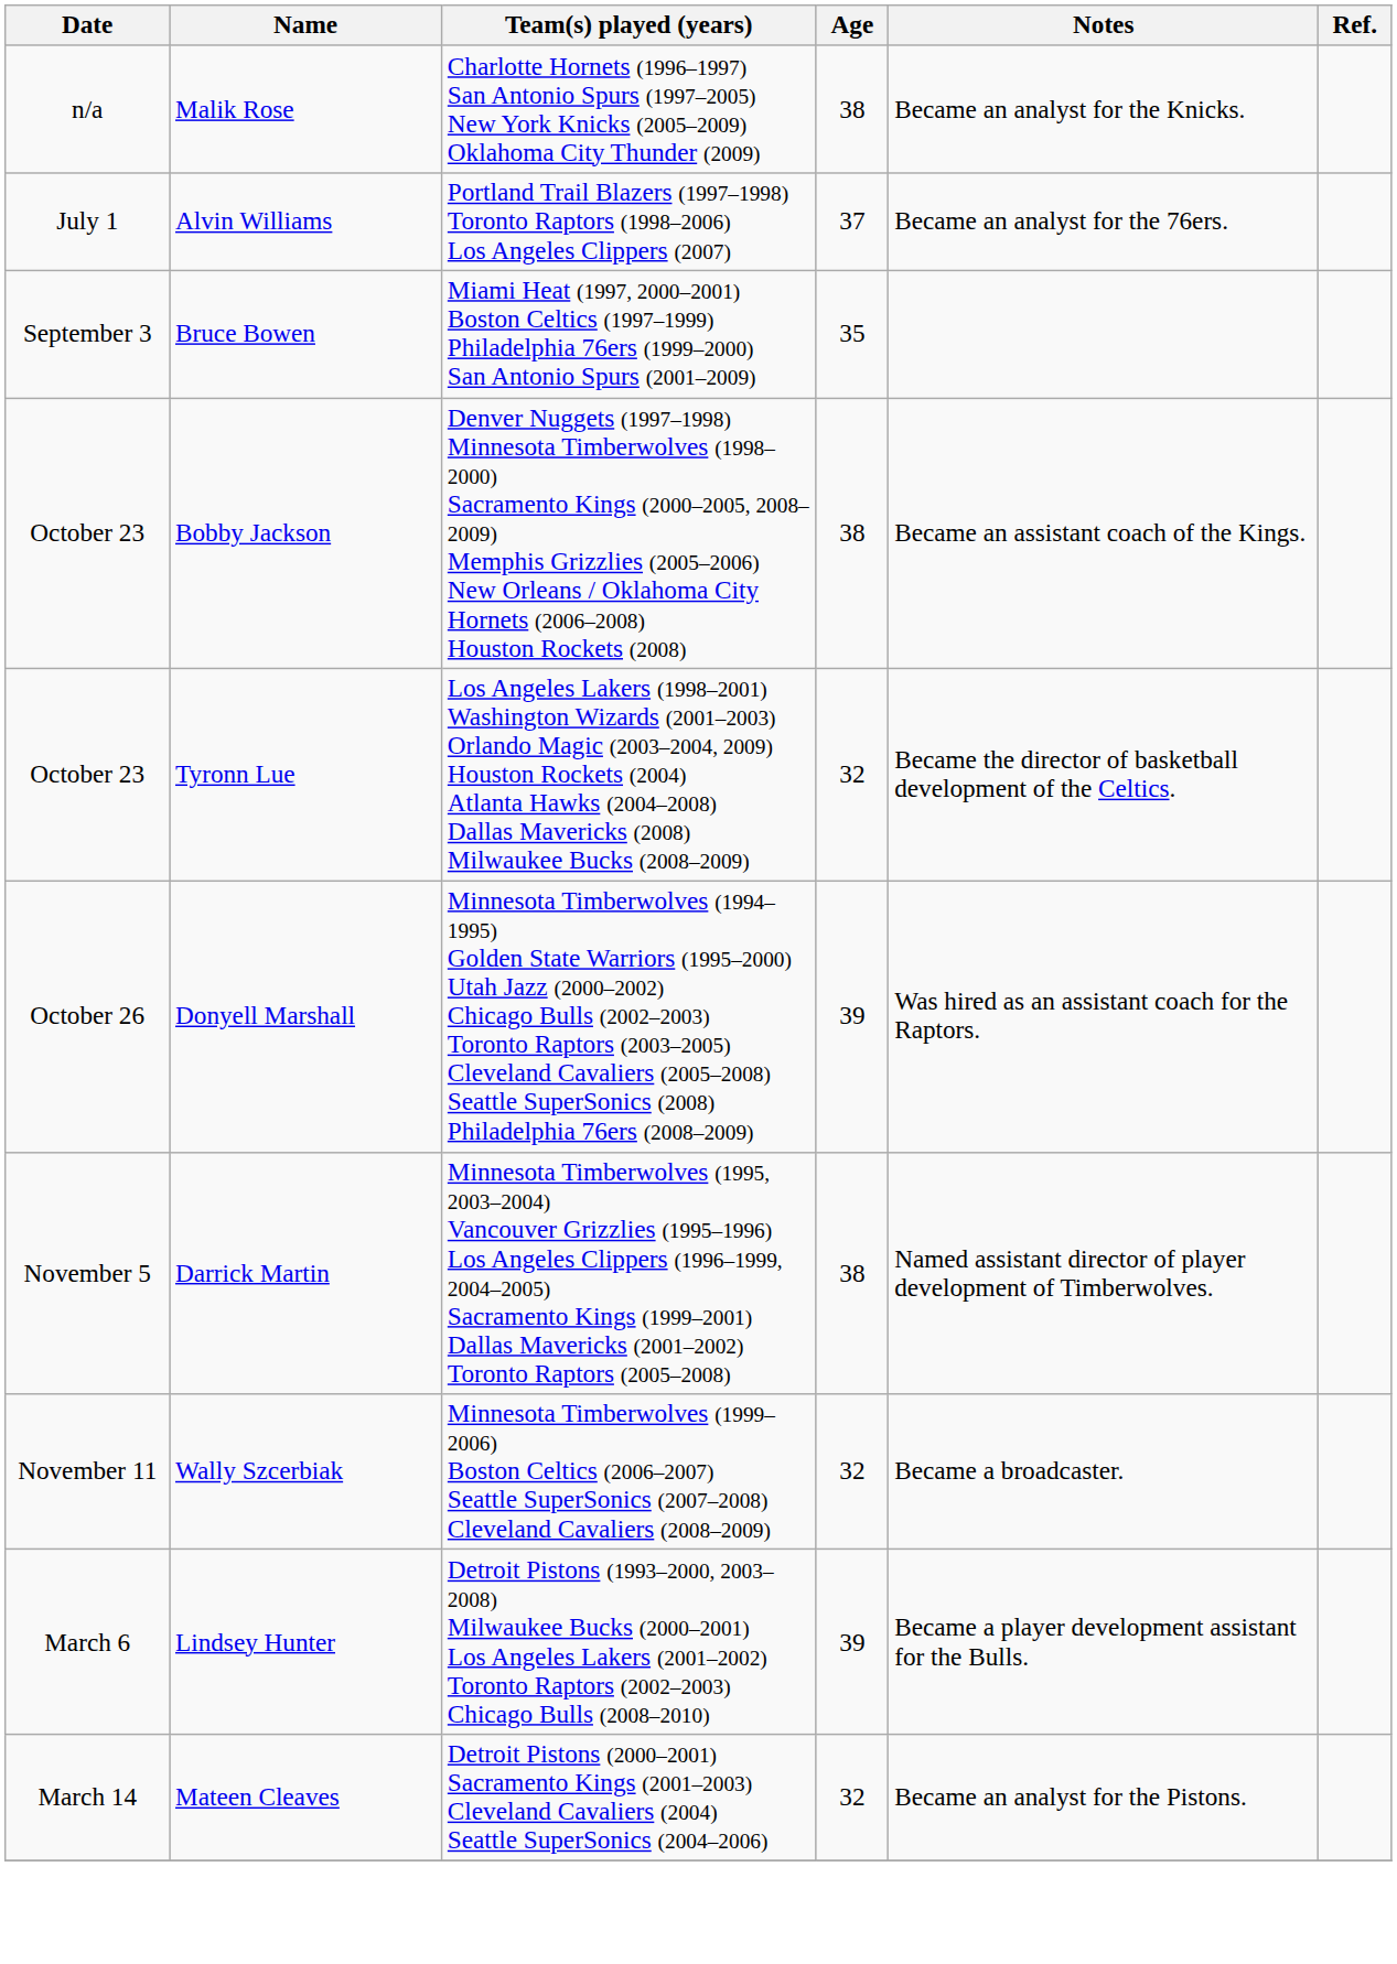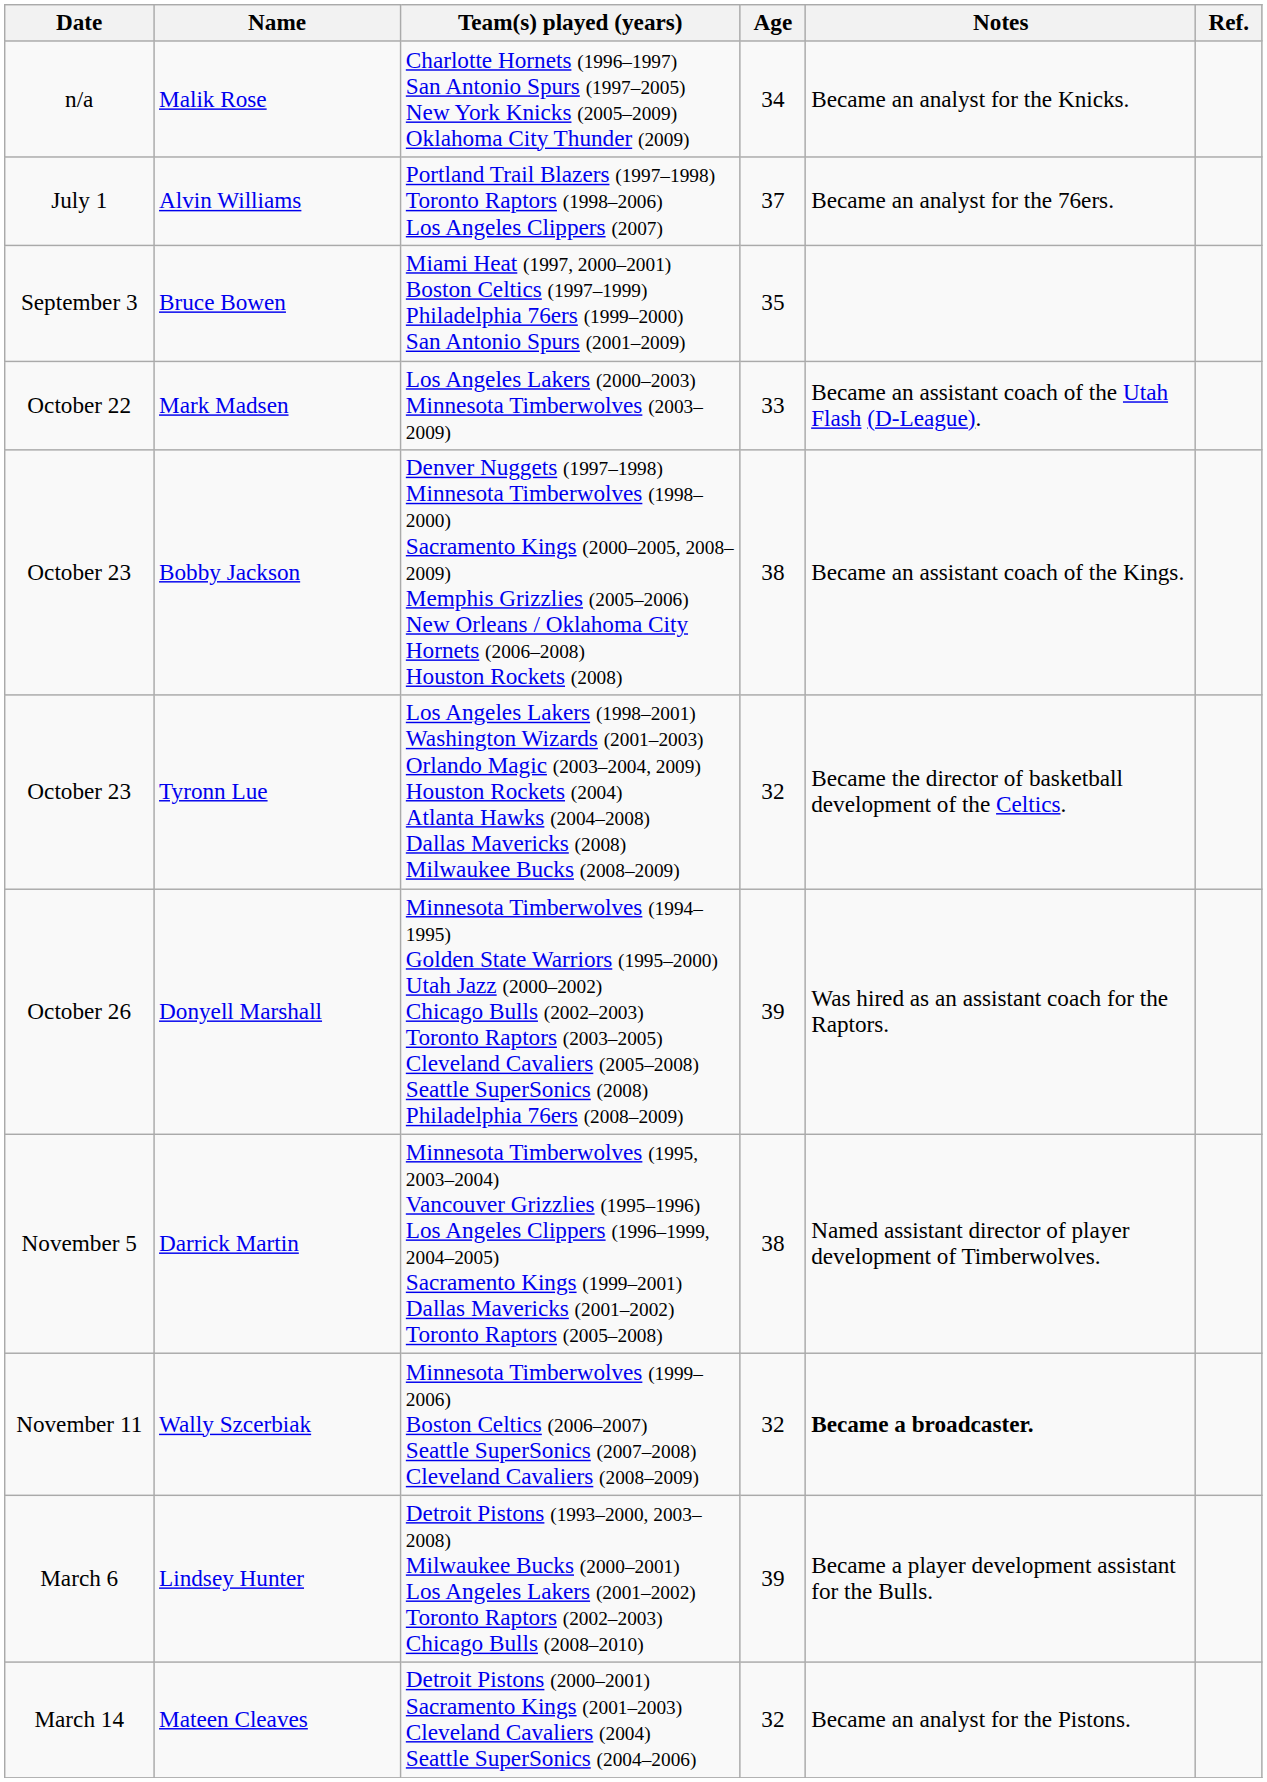Malik Rose | Age: 38 -> 34
+ row: October 22 | Mark Madsen | Los Angeles Lakers (2000–2003) Minnesota Timberwolves (2003–2009) | 33 | Became an assistant coach of the Utah Flash (D-League).
Wally Szcerbiak | Notes: normal -> bold
